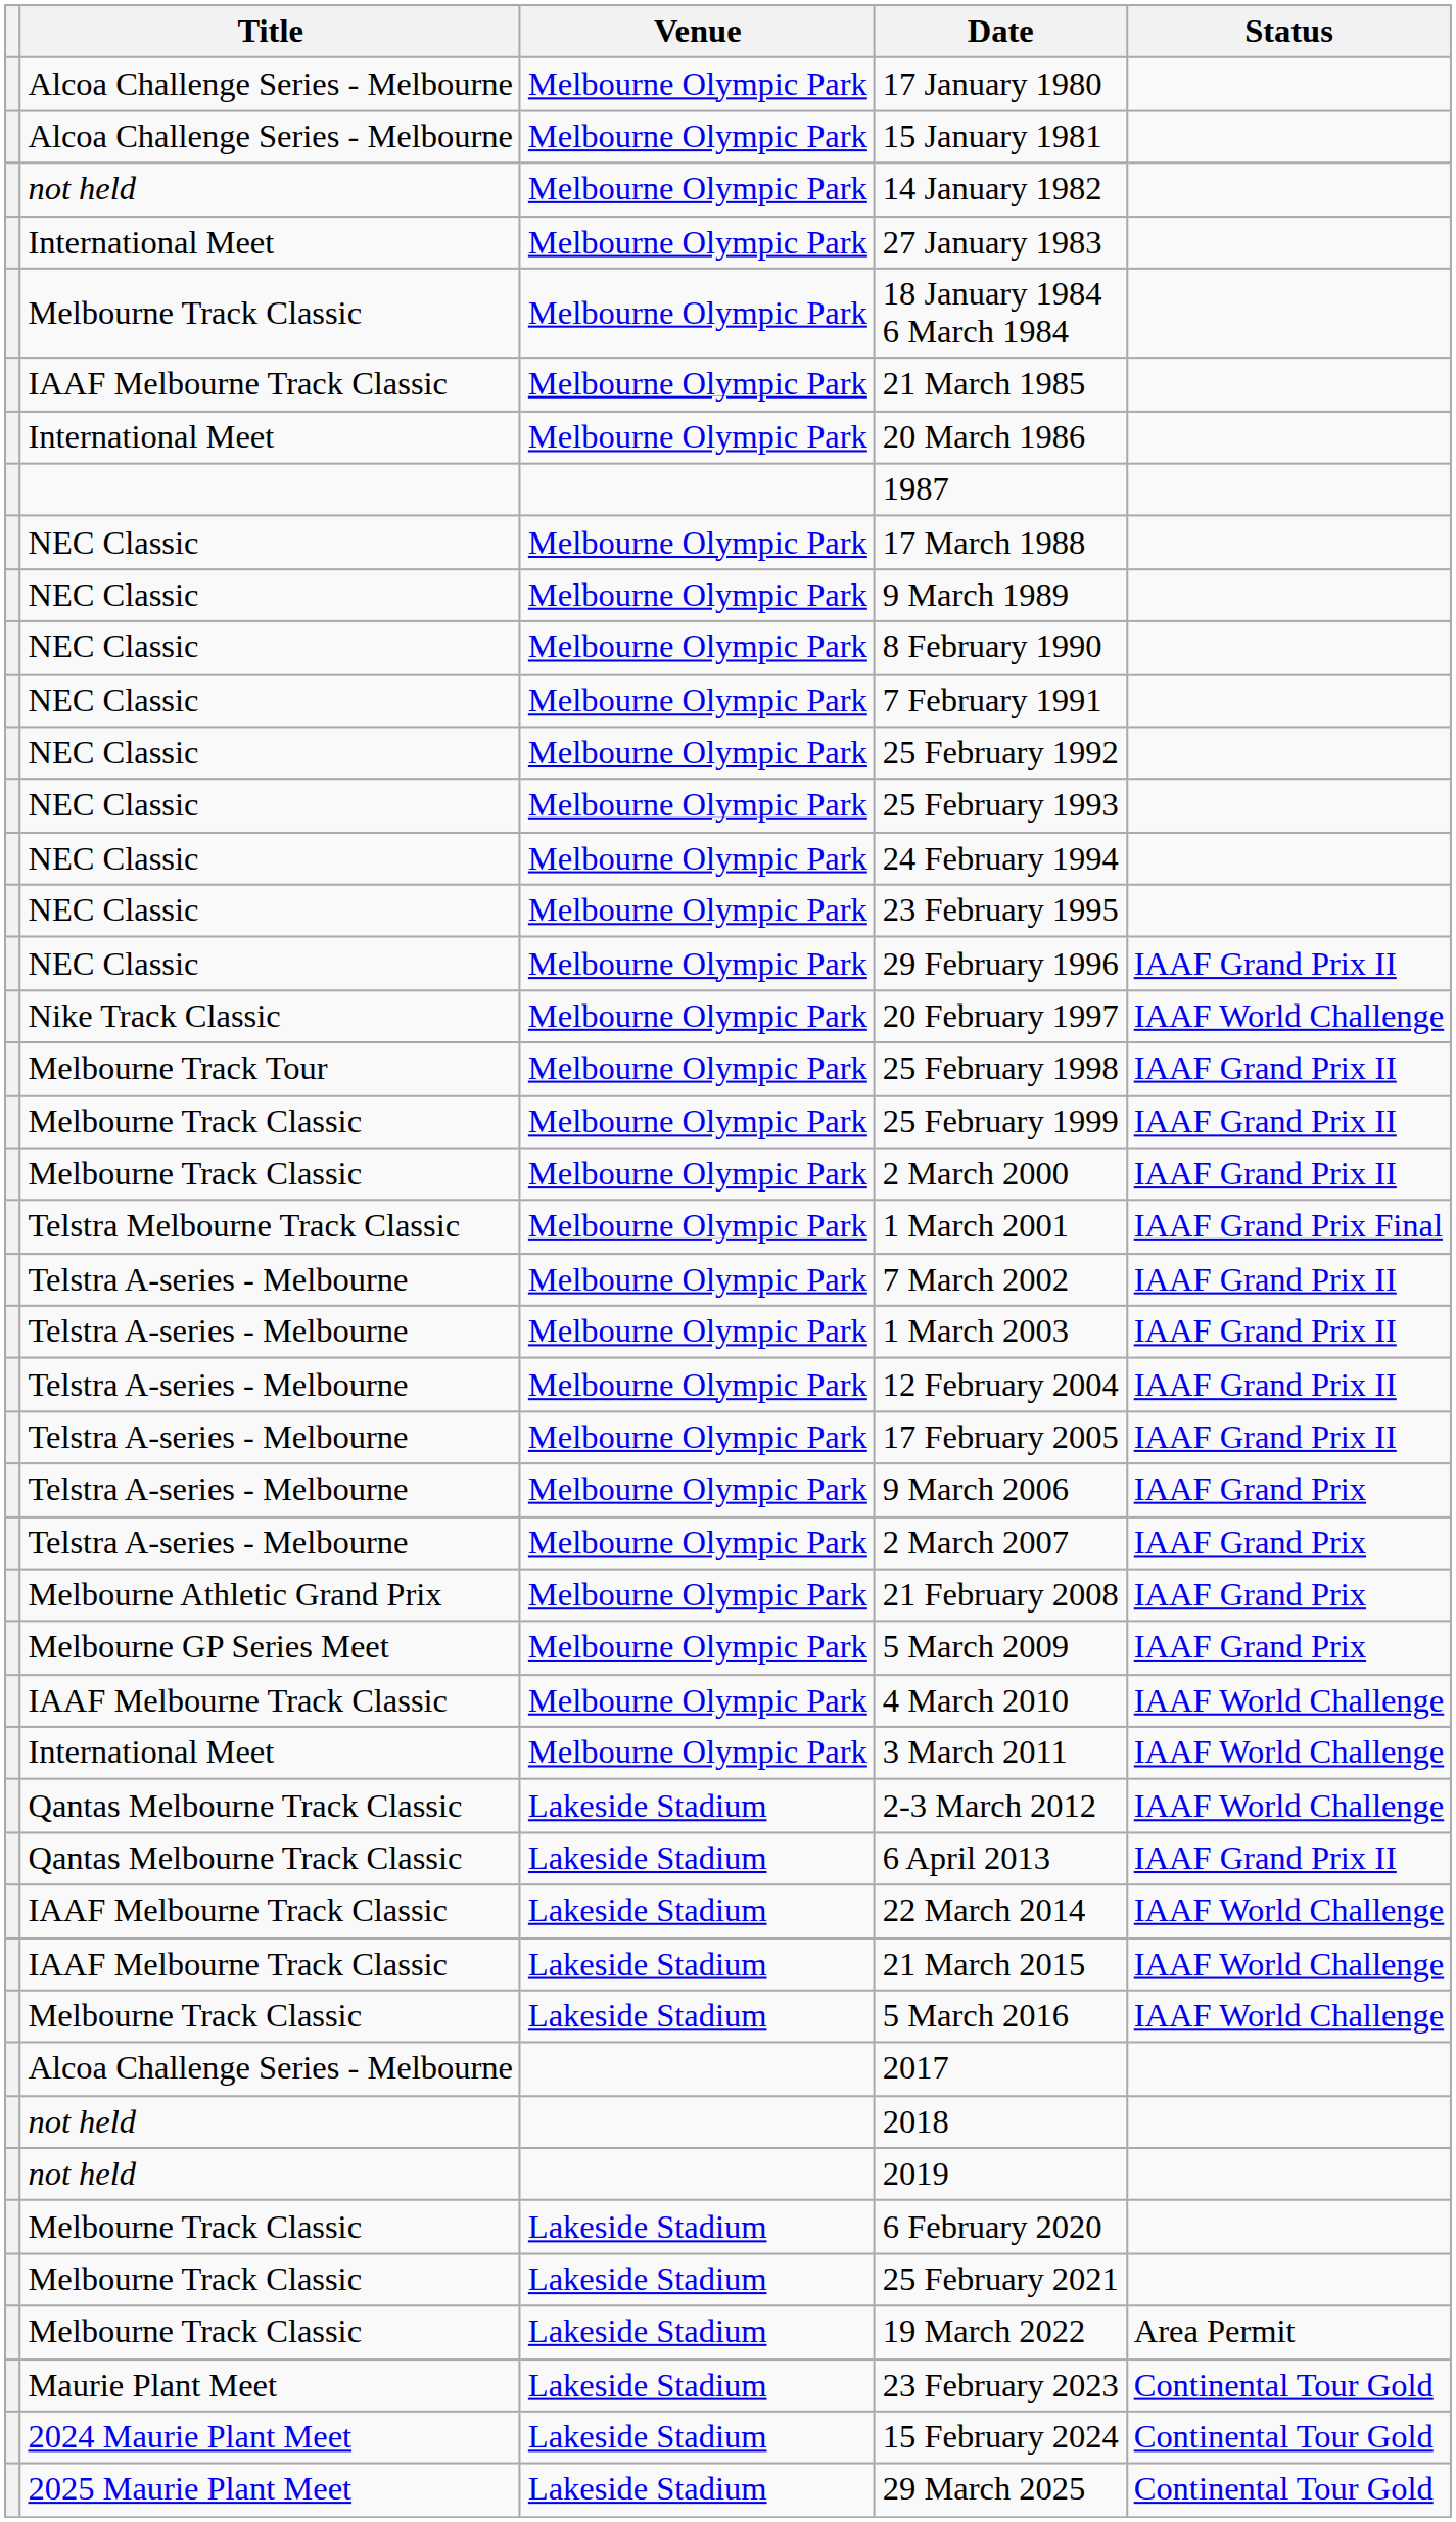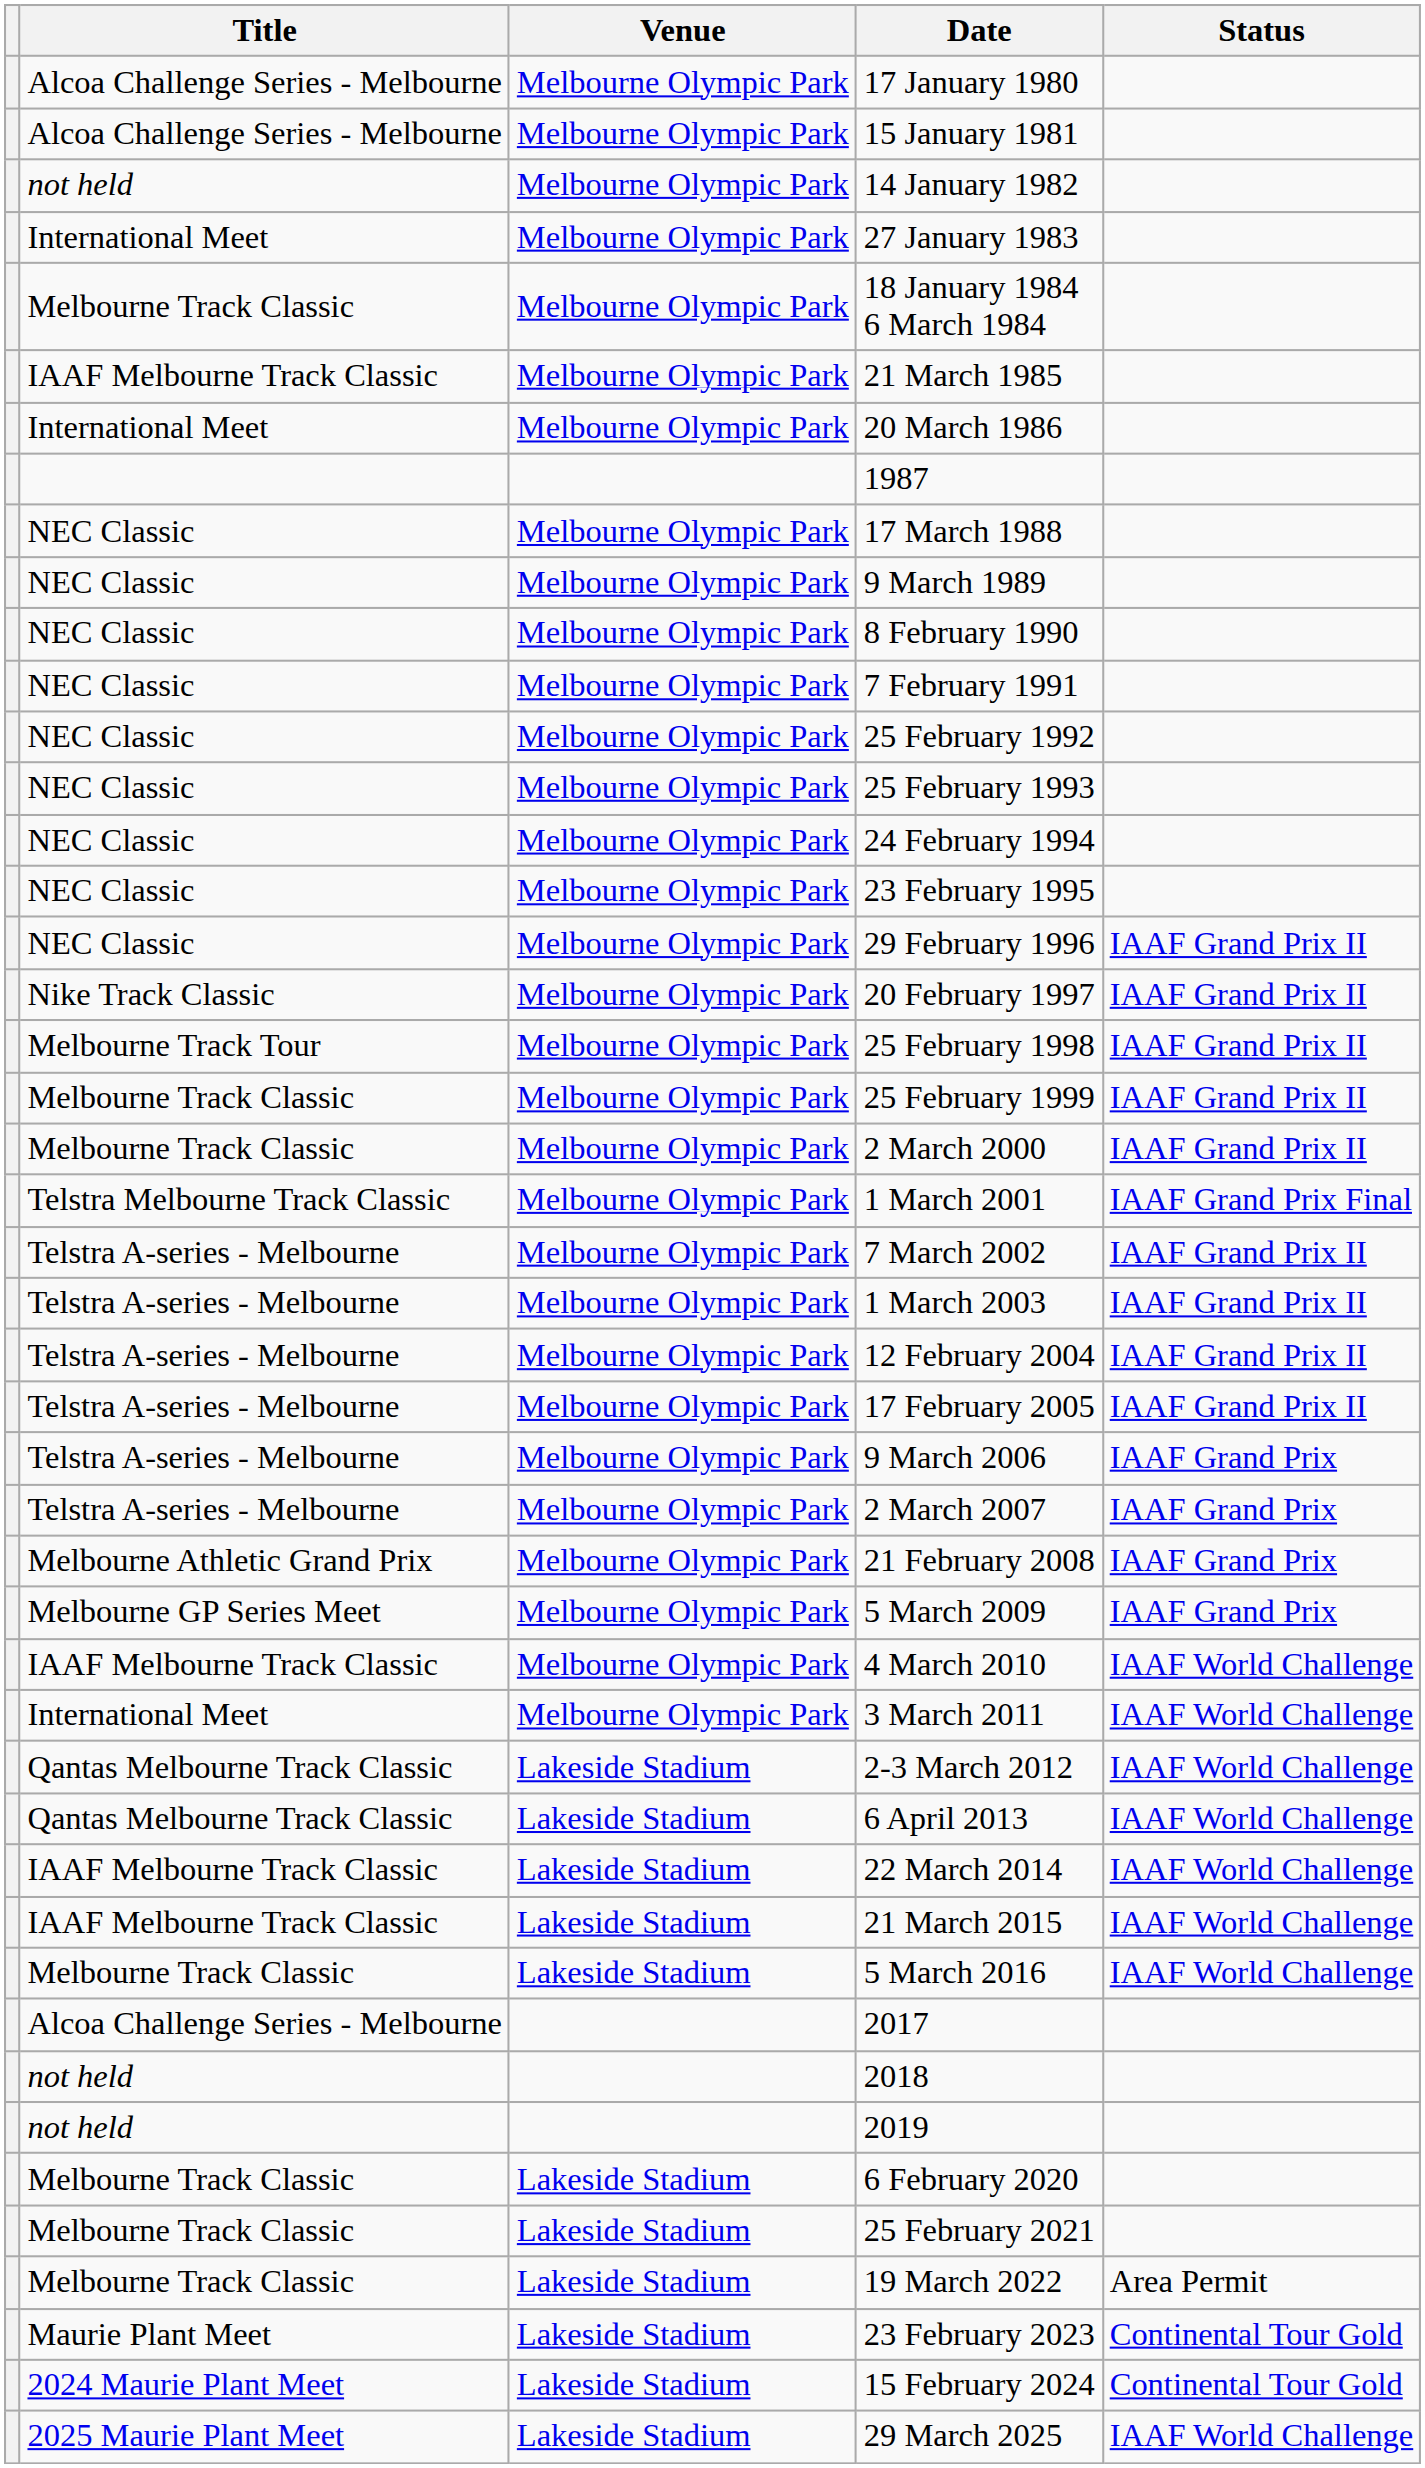20 February 1997 | Status: IAAF World Challenge -> IAAF Grand Prix II
6 April 2013 | Status: IAAF Grand Prix II -> IAAF World Challenge
29 March 2025 | Status: Continental Tour Gold -> IAAF World Challenge
